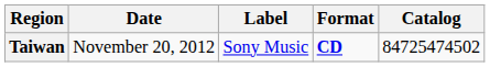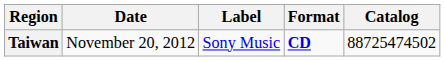Taiwan | Catalog: 84725474502 -> 88725474502
